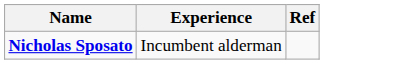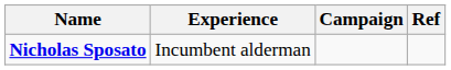+ column: Campaign
